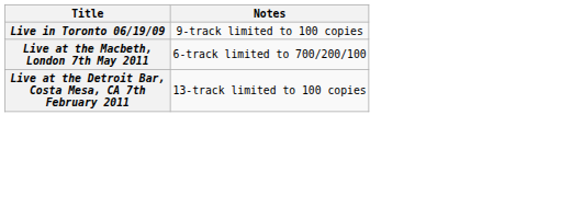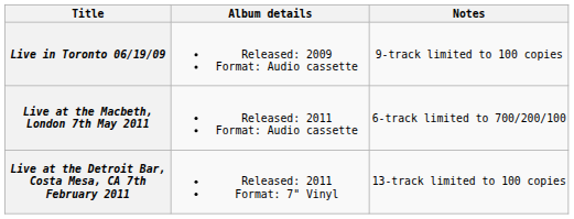+ column: Album details | Released: 2009 Format: Audio cassette | Released: 2011 Format: Audio cassette | Released: 2011 Format: 7" Vinyl
